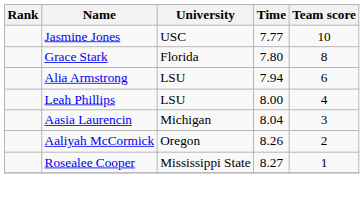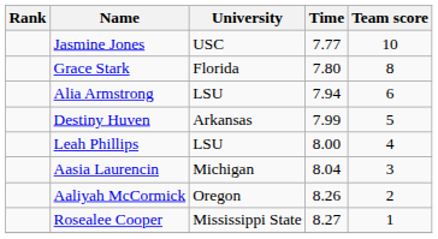+ row: Destiny Huven | Arkansas | 7.99 | 5
